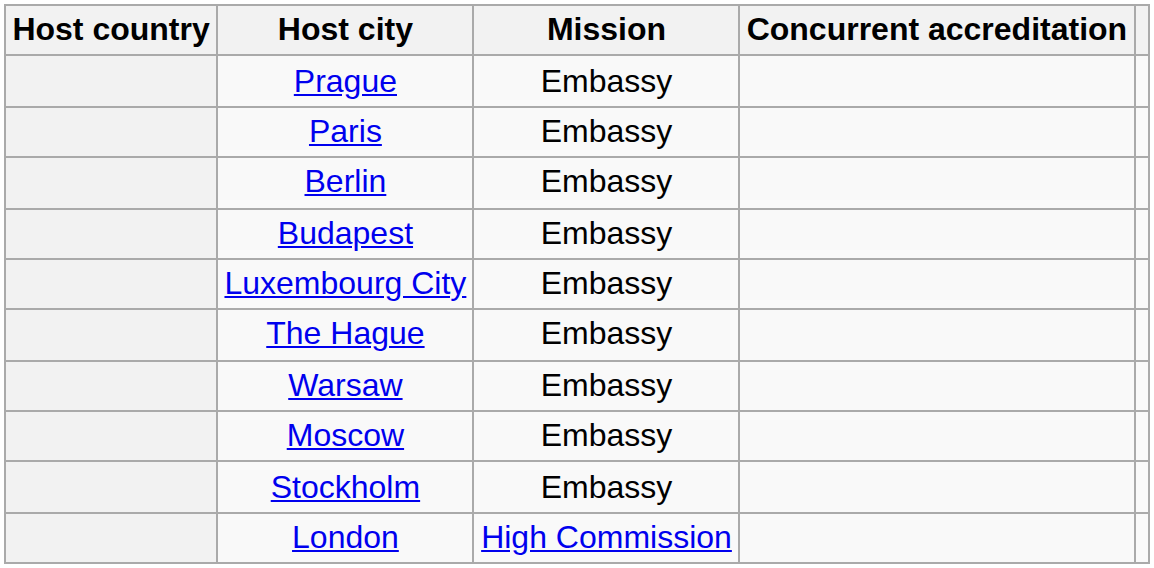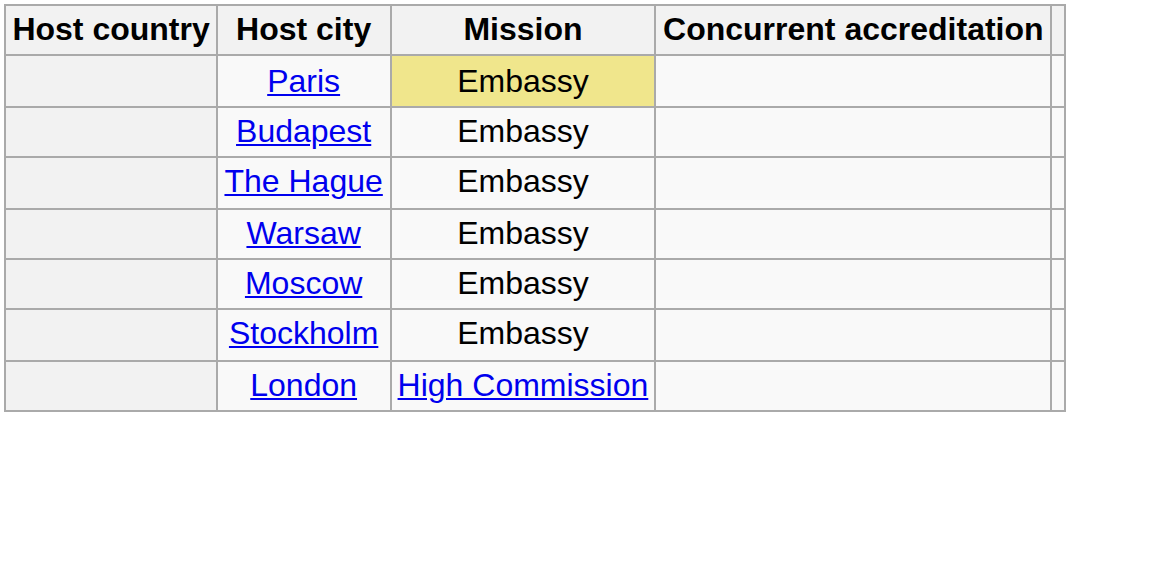- row: Prague | Embassy
Paris | Mission: no background -> khaki background
- row: Berlin | Embassy
- row: Luxembourg City | Embassy
